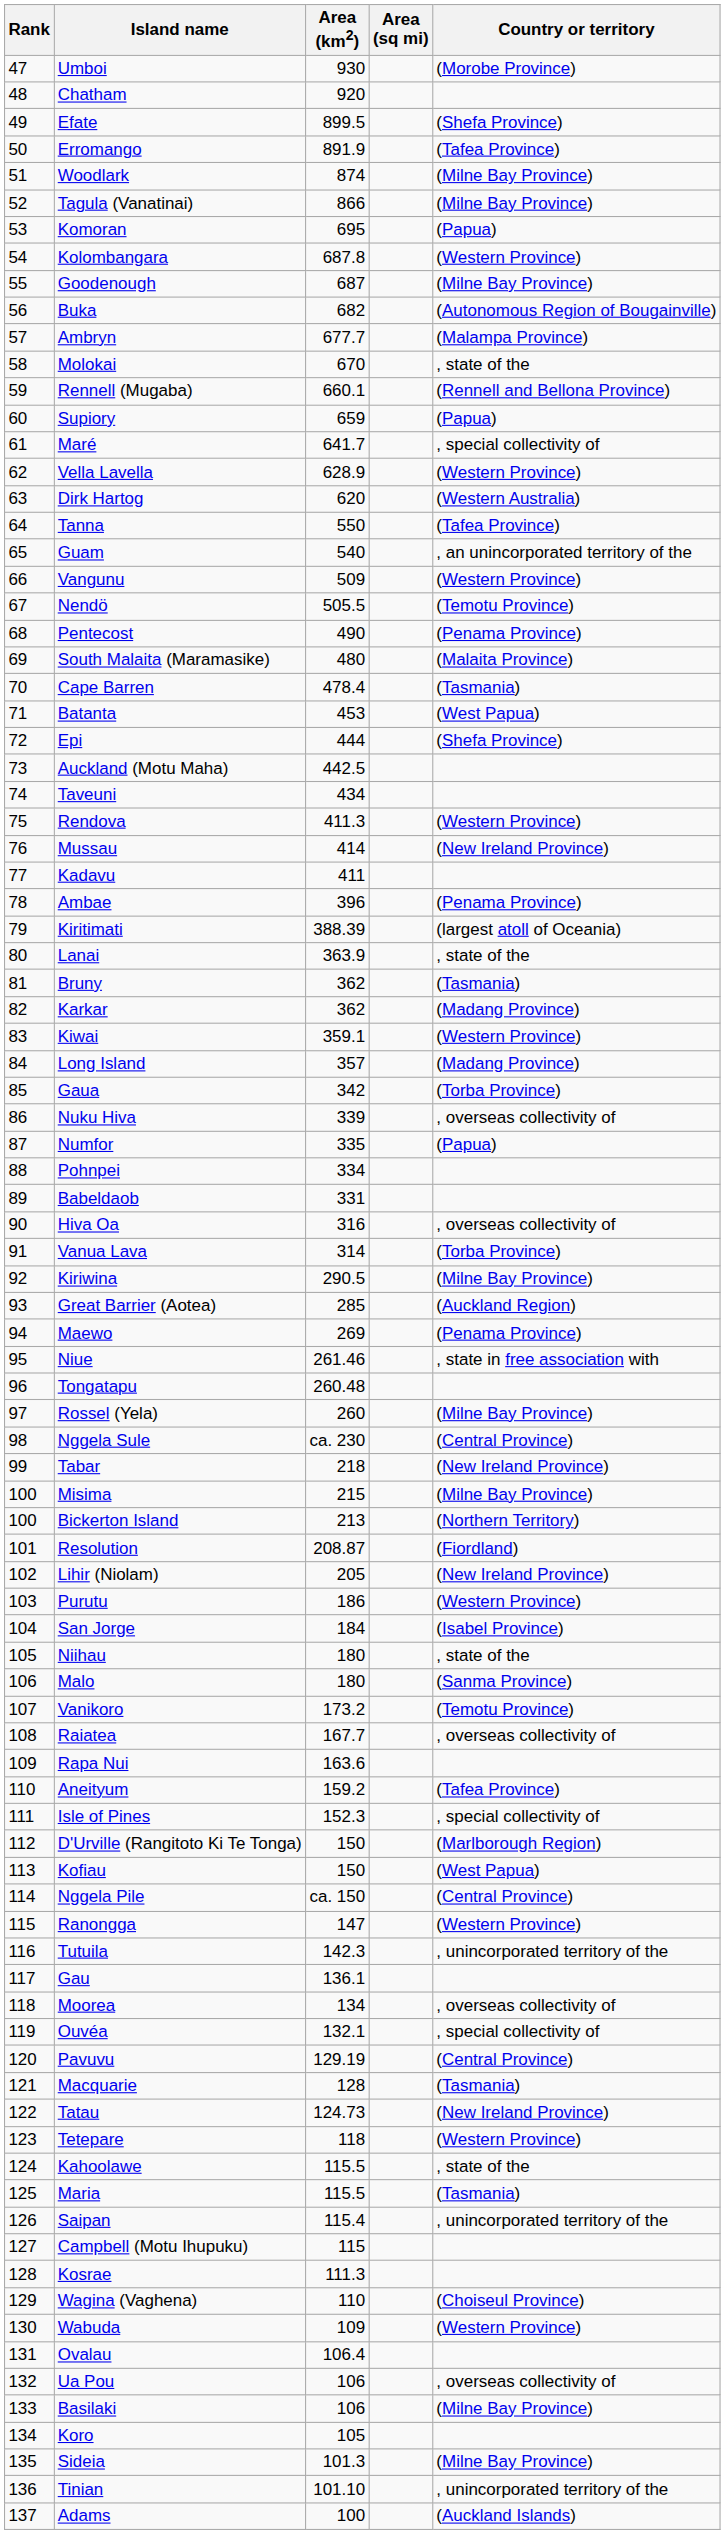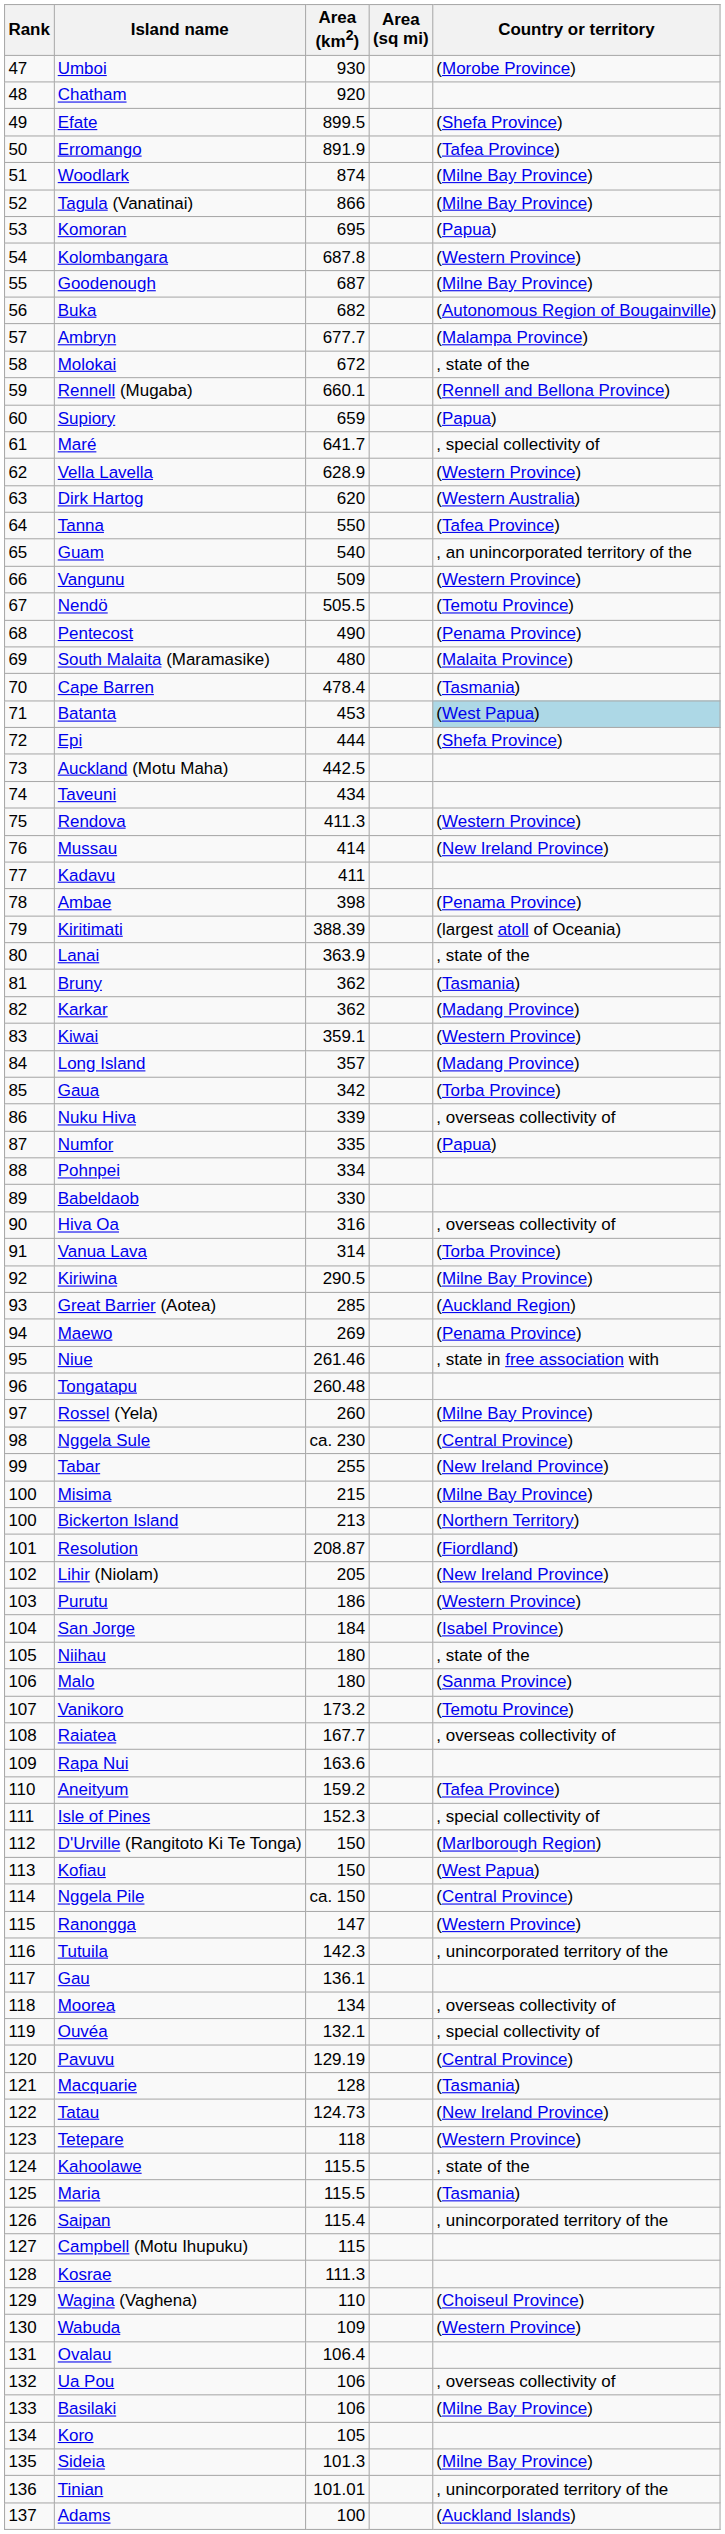Molokai | Area (km2): 670 -> 672
Batanta | Country or territory: no background -> lightblue background
Ambae | Area (km2): 396 -> 398
Babeldaob | Area (km2): 331 -> 330
Tabar | Area (km2): 218 -> 255
Tinian | Area (km2): 101.10 -> 101.01
